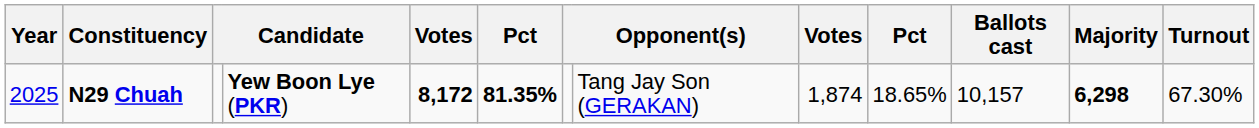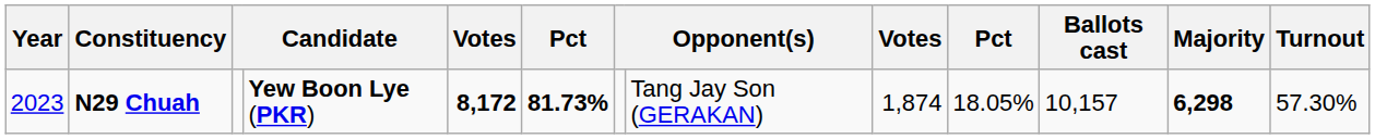N29 Chuah | Year: 2025 -> 2023
N29 Chuah | column 6: 81.35% -> 81.73%
N29 Chuah | column 10: 18.65% -> 18.05%
N29 Chuah | Turnout: 67.30% -> 57.30%
